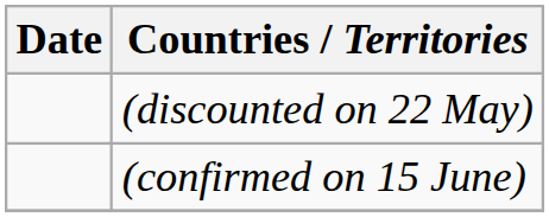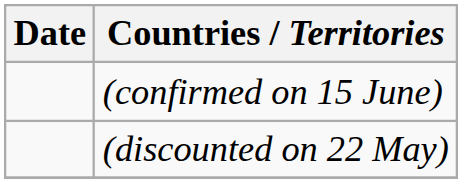rows swapped: (discounted on 22 May) <-> (confirmed on 15 June)
